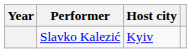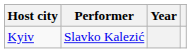columns swapped: Year <-> Host city
